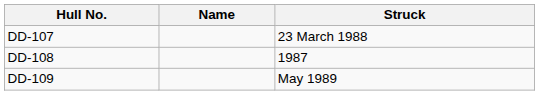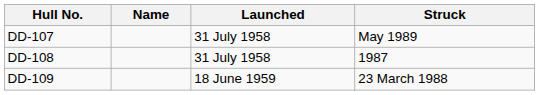+ column: Launched | 31 July 1958 | 31 July 1958 | 18 June 1959
DD-107 | Struck: 23 March 1988 -> May 1989
DD-109 | Struck: May 1989 -> 23 March 1988
